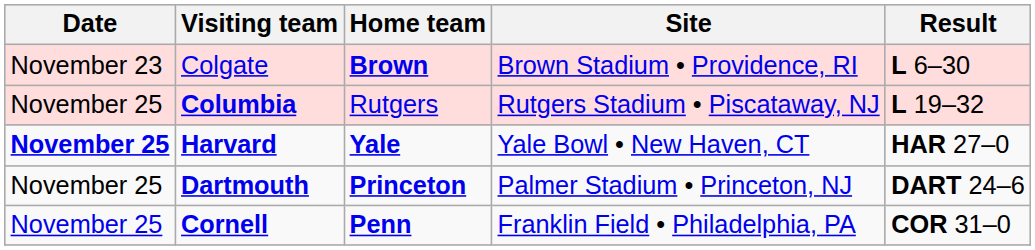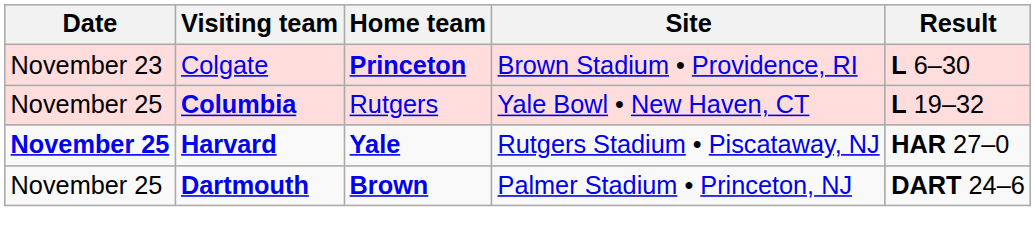Colgate | Home team: Brown -> Princeton
Columbia | Site: Rutgers Stadium • Piscataway, NJ -> Yale Bowl • New Haven, CT
Harvard | Site: Yale Bowl • New Haven, CT -> Rutgers Stadium • Piscataway, NJ
Dartmouth | Home team: Princeton -> Brown
- row: November 25 | Cornell | Penn | Franklin Field • Philadelphia, PA | COR 31–0
